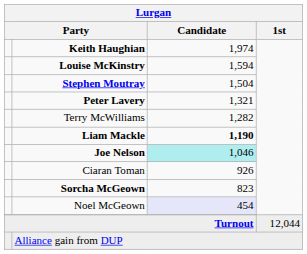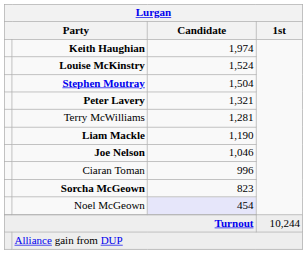Louise McKinstry | Lurgan / Candidate: 1,594 -> 1,524
Terry McWilliams | Lurgan / Candidate: 1,282 -> 1,281
Liam Mackle | Lurgan / Candidate: bold -> normal
Joe Nelson | Lurgan / Candidate: paleturquoise background -> no background
Ciaran Toman | Lurgan / Candidate: 926 -> 996
Turnout | Lurgan / 1st: 12,044 -> 10,244
